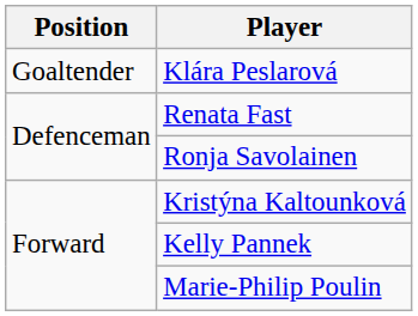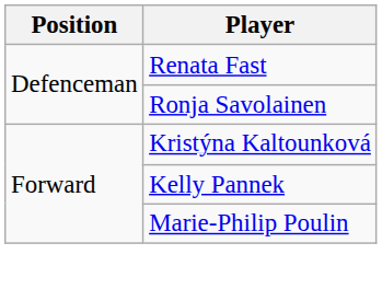- row: Goaltender | Klára Peslarová
